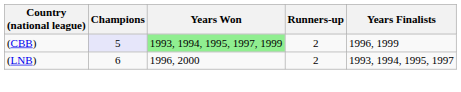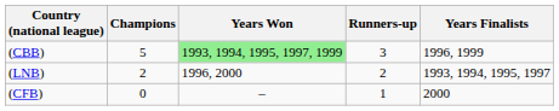(CBB) | Champions: lavender background -> no background
(CBB) | Runners-up: 2 -> 3
(LNB) | Champions: 6 -> 2
+ row: (CFB) | 0 | – | 1 | 2000
